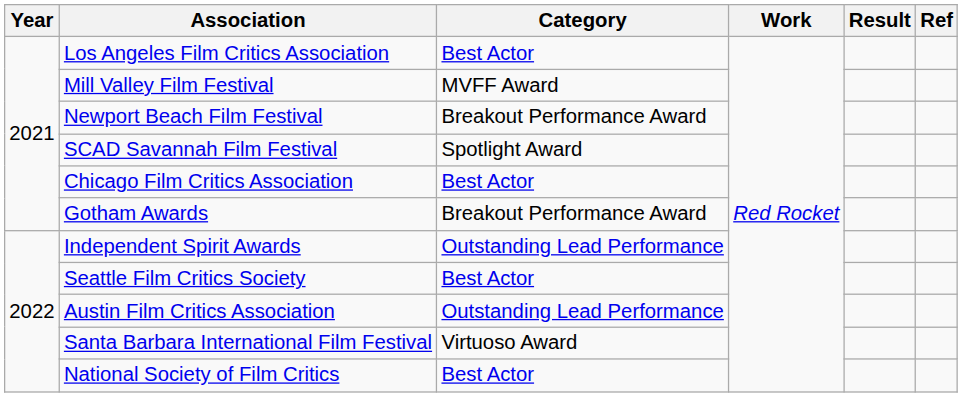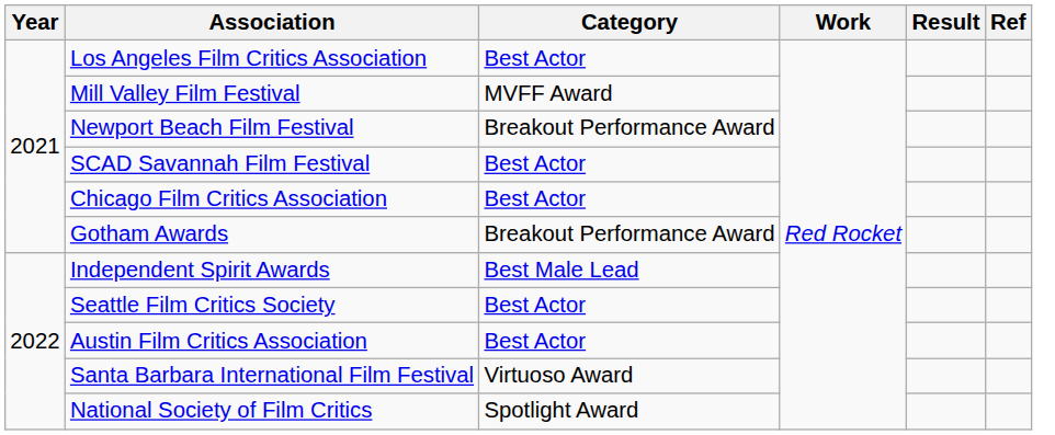SCAD Savannah Film Festival | Category: Spotlight Award -> Best Actor
Independent Spirit Awards | Category: Outstanding Lead Performance -> Best Male Lead
Austin Film Critics Association | Category: Outstanding Lead Performance -> Best Actor
National Society of Film Critics | Category: Best Actor -> Spotlight Award
